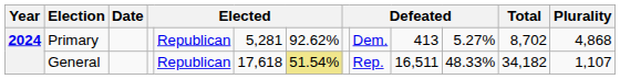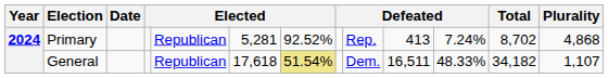Primary | column 7: 92.62% -> 92.52%
Primary | column 9: Dem. -> Rep.
Primary | column 11: 5.27% -> 7.24%
General | column 9: Rep. -> Dem.
